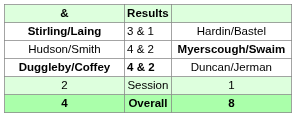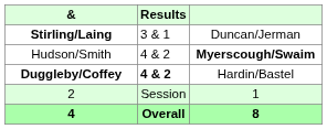Stirling/Laing | column 3: Hardin/Bastel -> Duncan/Jerman
Duggleby/Coffey | column 3: Duncan/Jerman -> Hardin/Bastel
